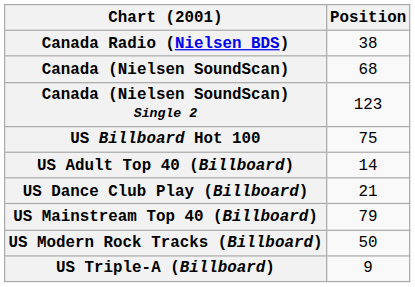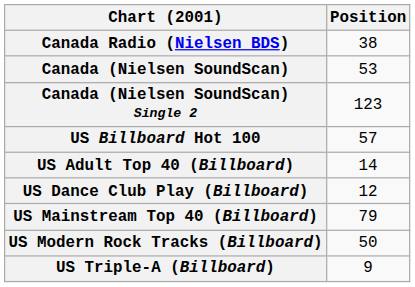Canada (Nielsen SoundScan) | Position: 68 -> 53
US Billboard Hot 100 | Position: 75 -> 57
US Dance Club Play (Billboard) | Position: 21 -> 12
